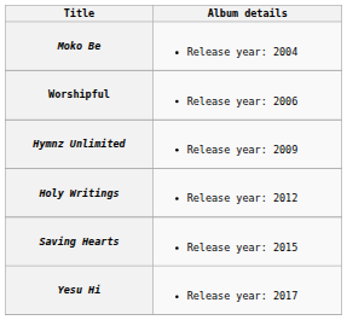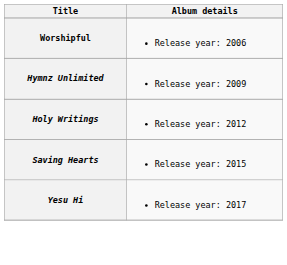- row: Moko Be | Release year: 2004
